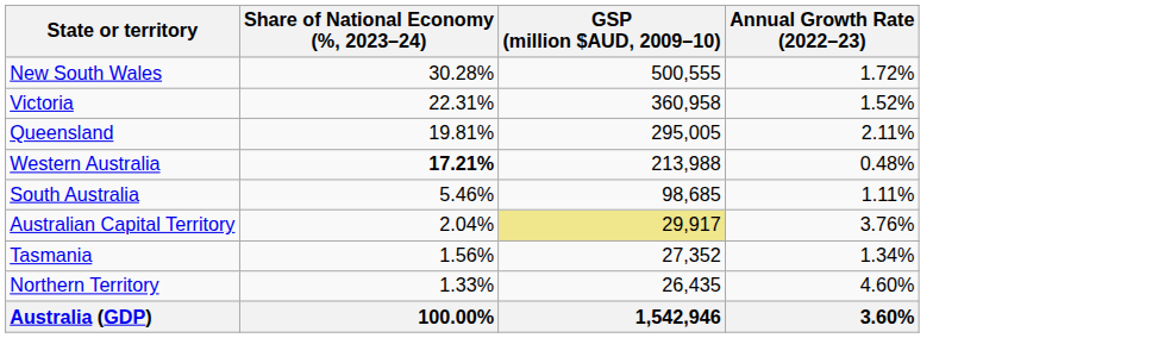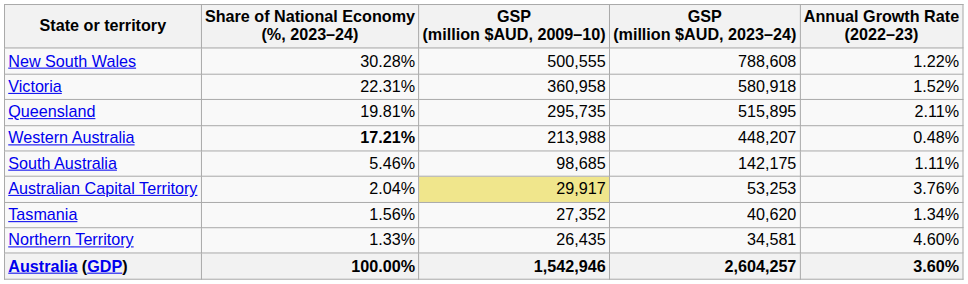+ column: GSP (million $AUD, 2023–24) | 788,608 | 580,918 | 515,895 | 448,207 | 142,175 | 53,253 | 40,620 | 34,581 | 2,604,257
New South Wales | Annual Growth Rate (2022–23): 1.72% -> 1.22%
Queensland | GSP (million $AUD, 2009–10): 295,005 -> 295,735
